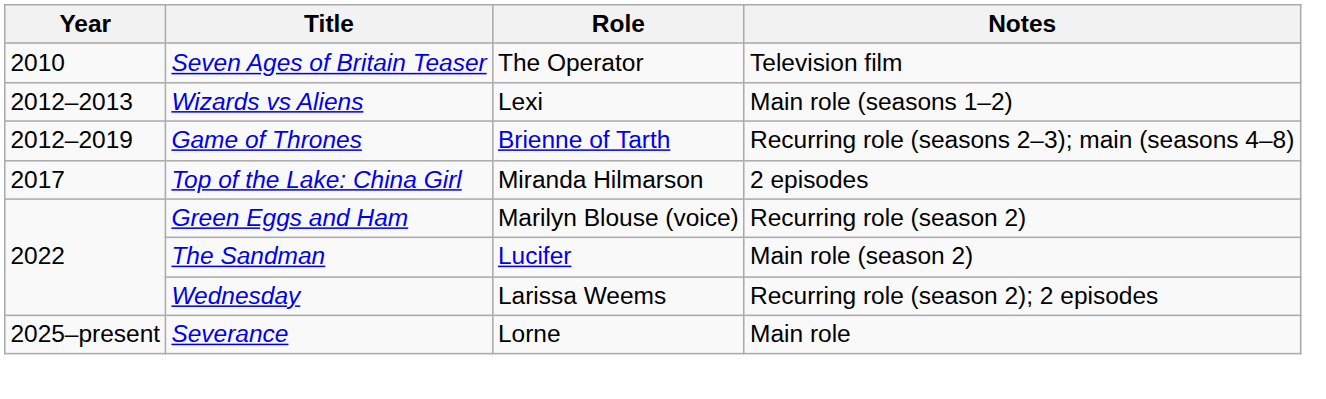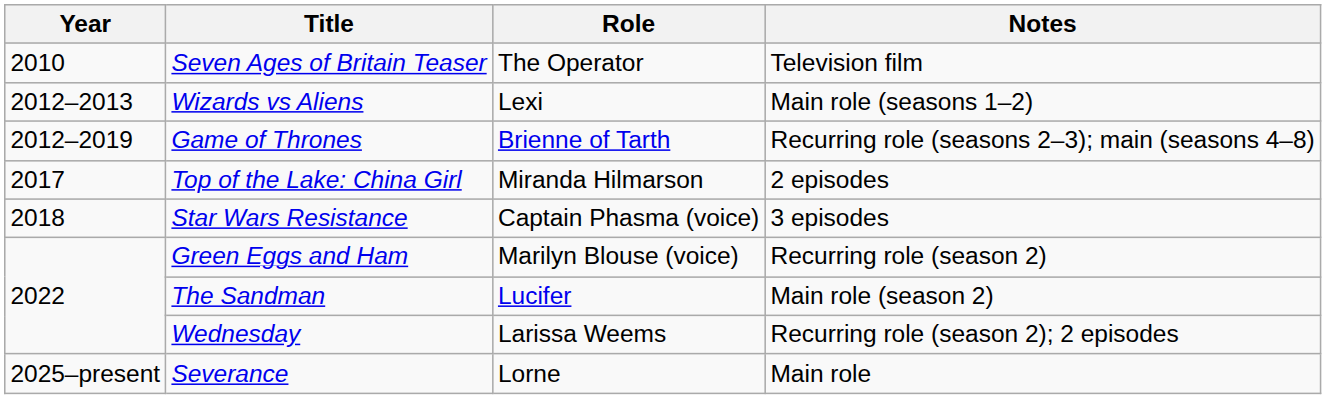+ row: 2018 | Star Wars Resistance | Captain Phasma (voice) | 3 episodes
